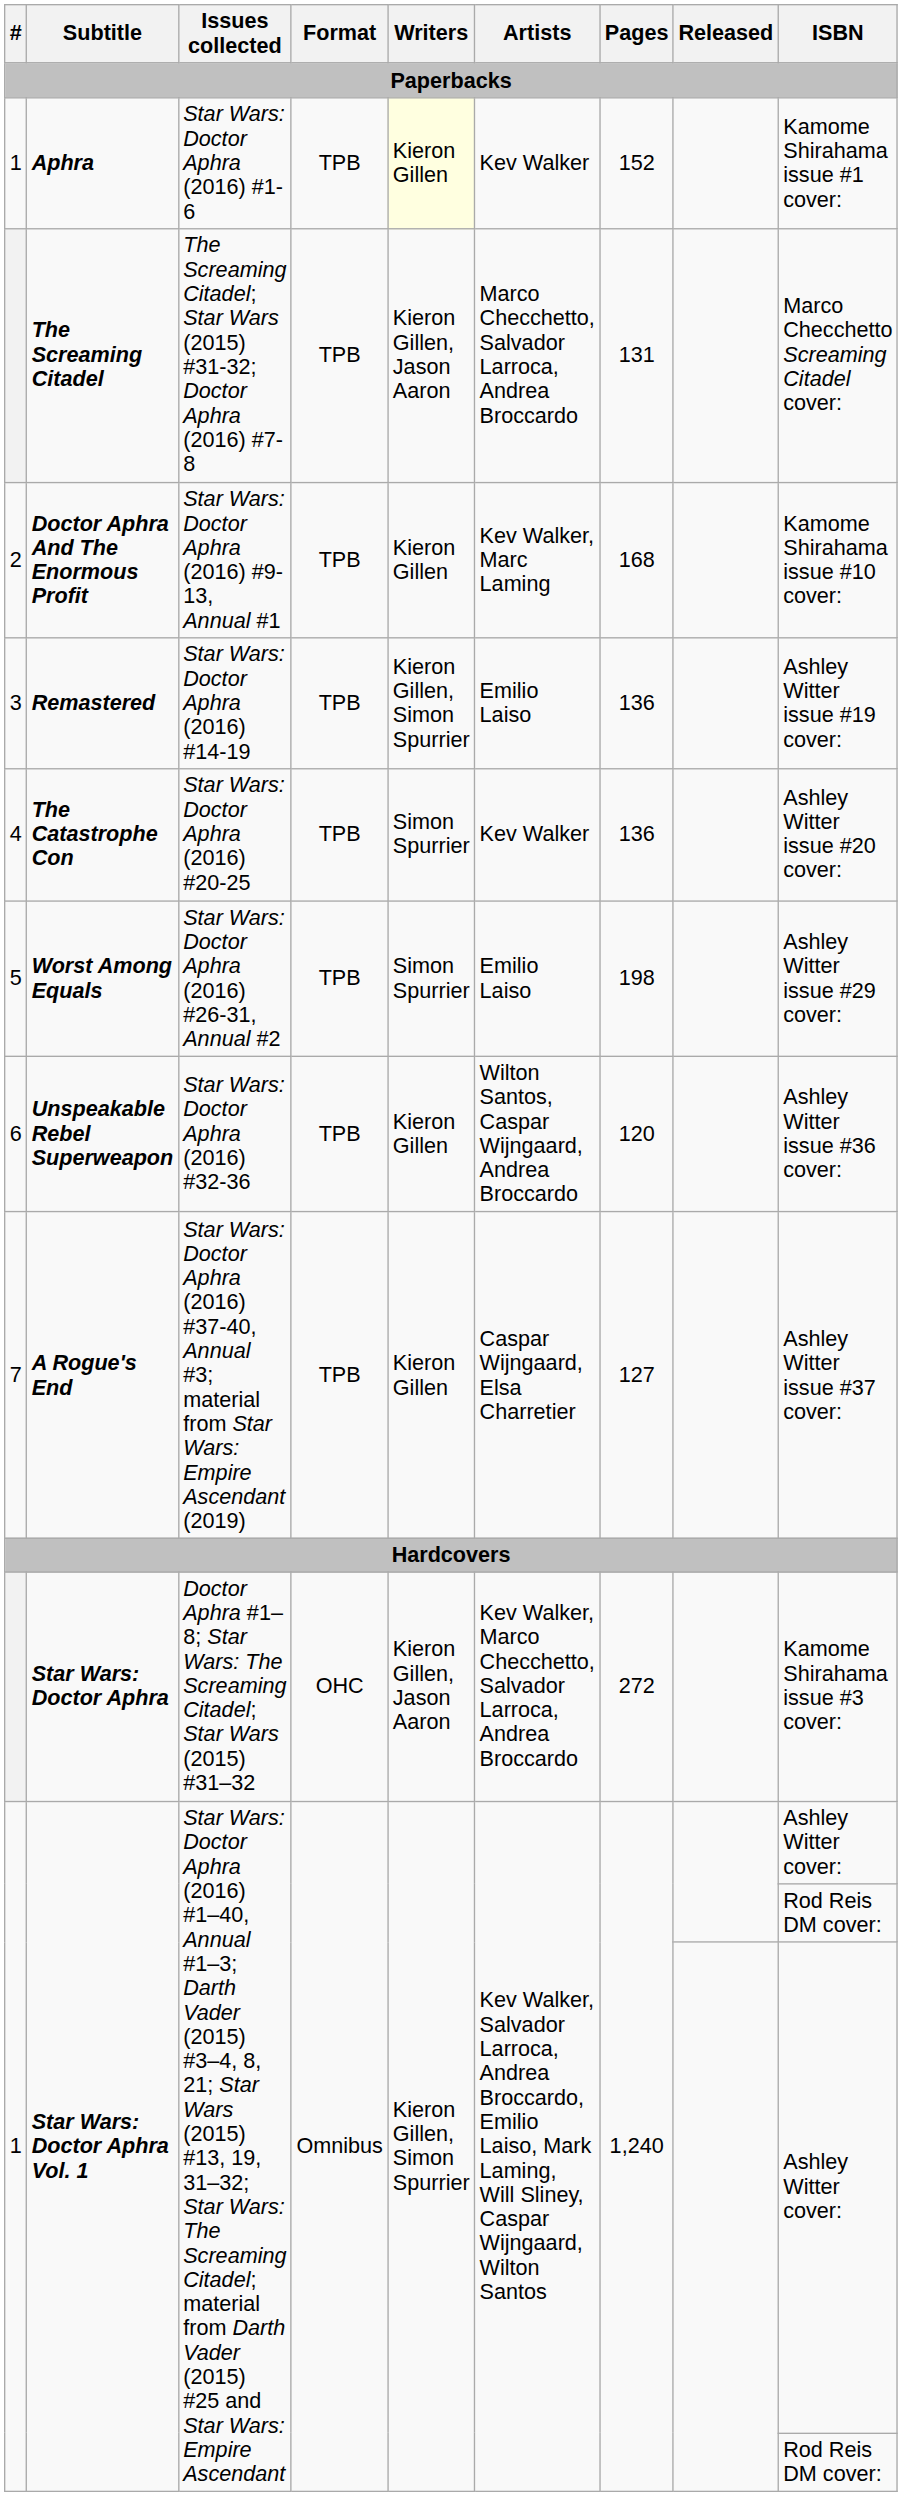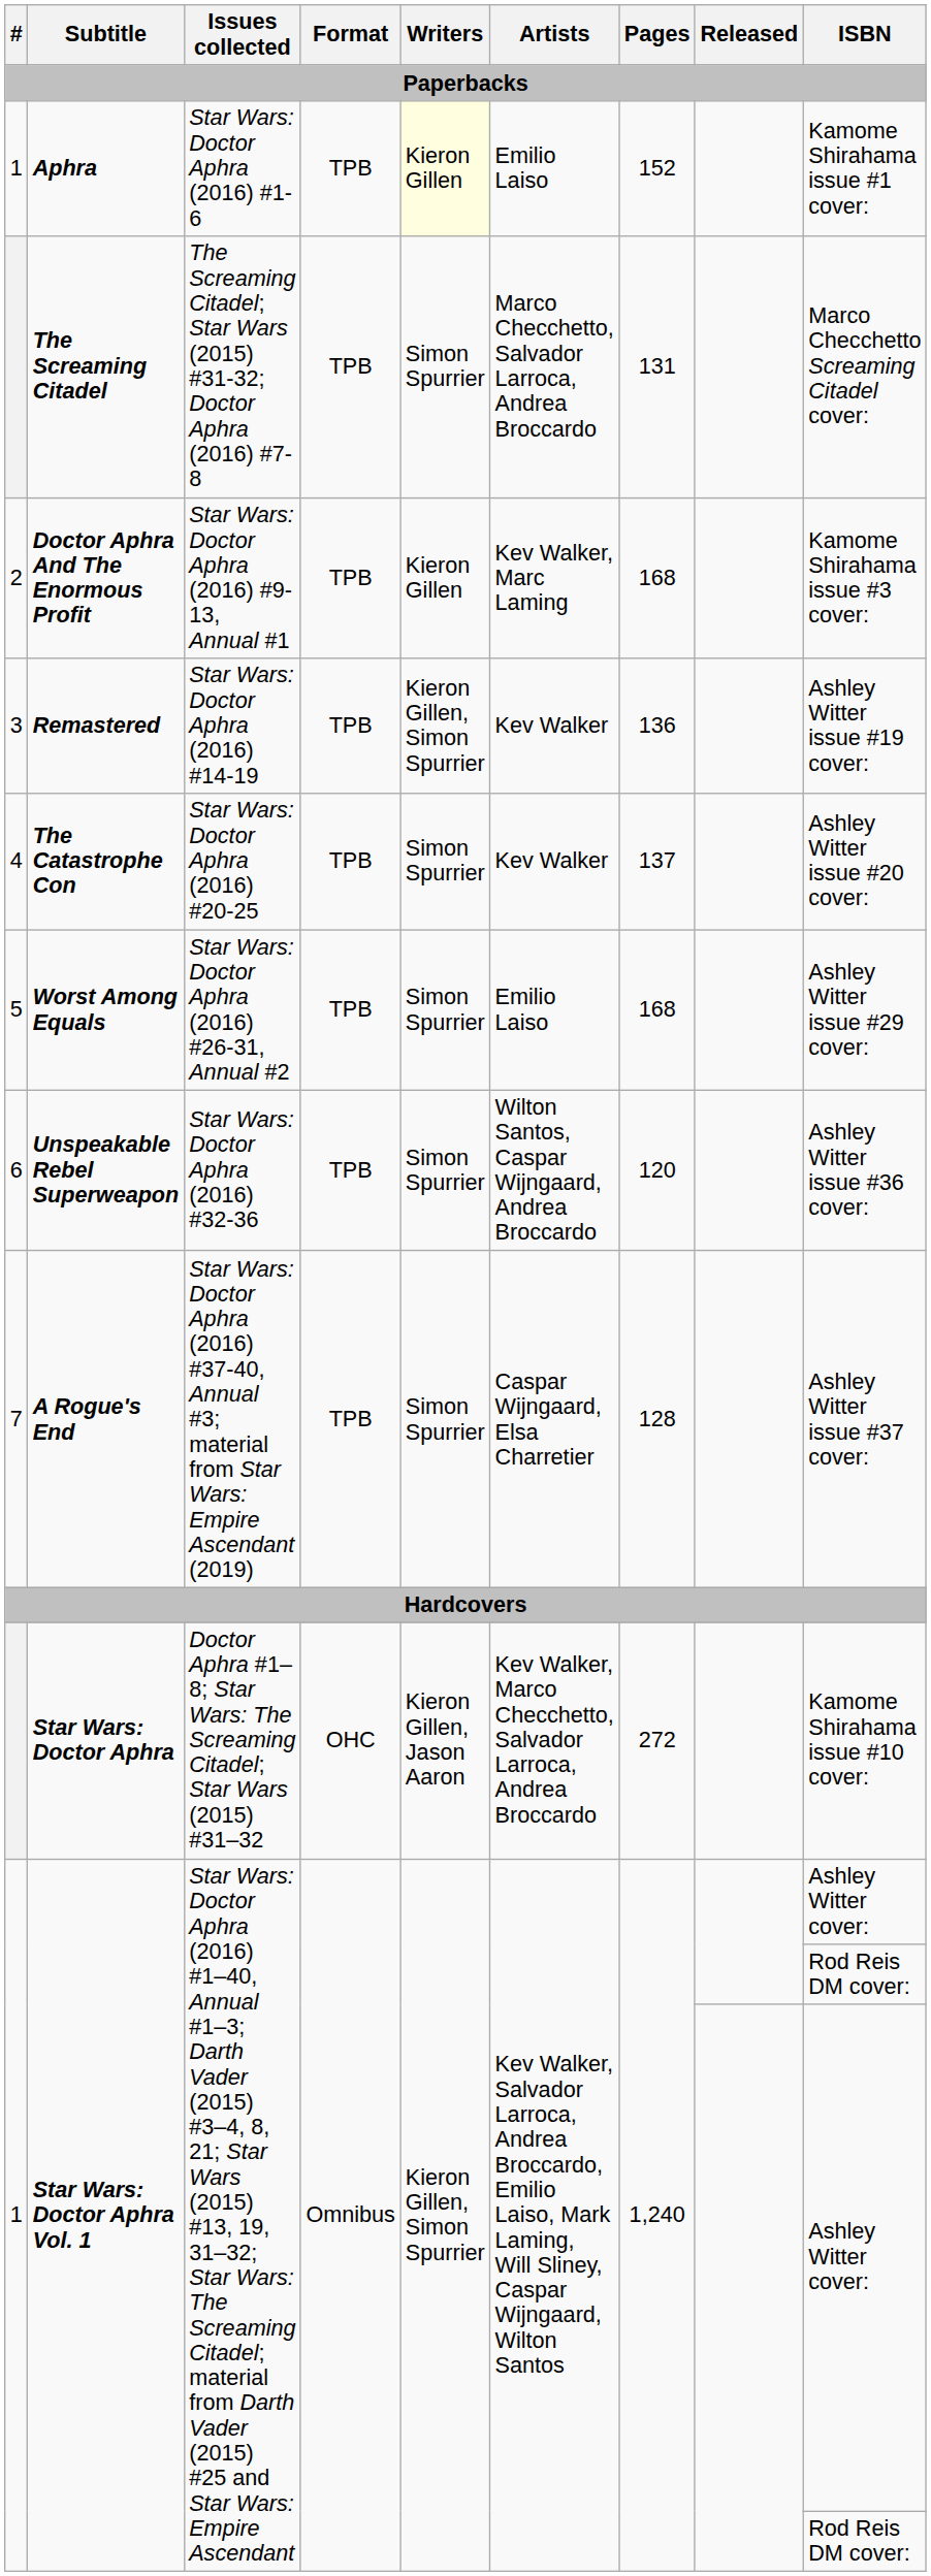Aphra | Artists: Kev Walker -> Emilio Laiso
The Screaming Citadel | Writers: Kieron Gillen, Jason Aaron -> Simon Spurrier
Doctor Aphra And The Enormous Profit | ISBN: Kamome Shirahama issue #10 cover: -> Kamome Shirahama issue #3 cover:
Remastered | Artists: Emilio Laiso -> Kev Walker
The Catastrophe Con | Pages: 136 -> 137
Worst Among Equals | Pages: 198 -> 168
Unspeakable Rebel Superweapon | Writers: Kieron Gillen -> Simon Spurrier
A Rogue's End | Writers: Kieron Gillen -> Simon Spurrier
A Rogue's End | Pages: 127 -> 128
Star Wars: Doctor Aphra | ISBN: Kamome Shirahama issue #3 cover: -> Kamome Shirahama issue #10 cover:
